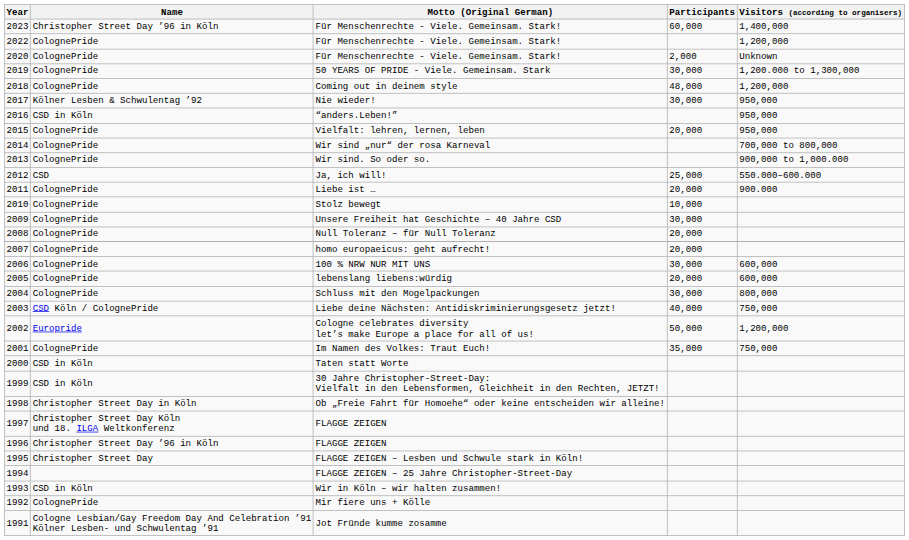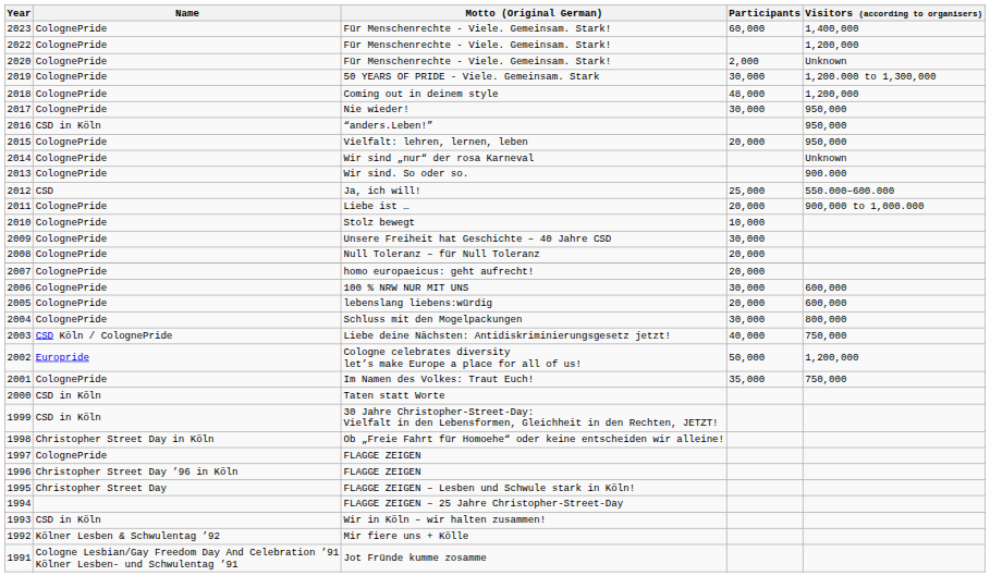2023 / Für Menschenrechte - Viele. Gemeinsam. Stark! | Name: Christopher Street Day ’96 in Köln -> ColognePride
Nie wieder! | Name: Kölner Lesben & Schwulentag ’92 -> ColognePride
Wir sind „nur“ der rosa Karneval | Visitors (according to organisers): 700,000 to 800,000 -> Unknown
Wir sind. So oder so. | Visitors (according to organisers): 900,000 to 1,000.000 -> 900.000
Liebe ist … | Visitors (according to organisers): 900.000 -> 900,000 to 1,000.000
1997 / FLAGGE ZEIGEN | Name: Christopher Street Day Köln und 18. ILGA Weltkonferenz -> ColognePride
Mir fiere uns + Kölle | Name: ColognePride -> Kölner Lesben & Schwulentag ’92
